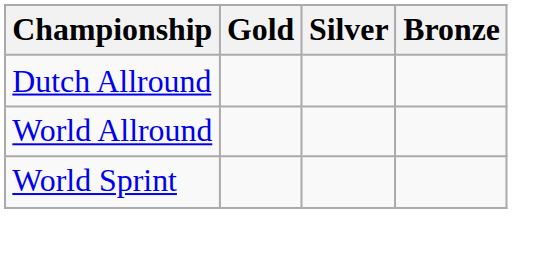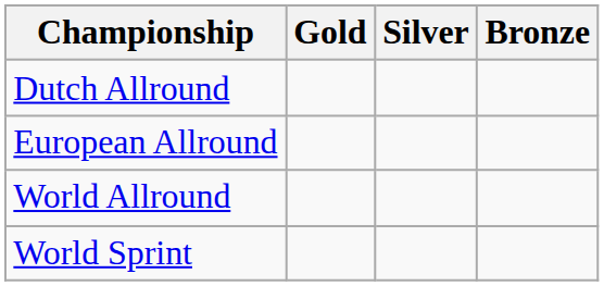+ row: European Allround
